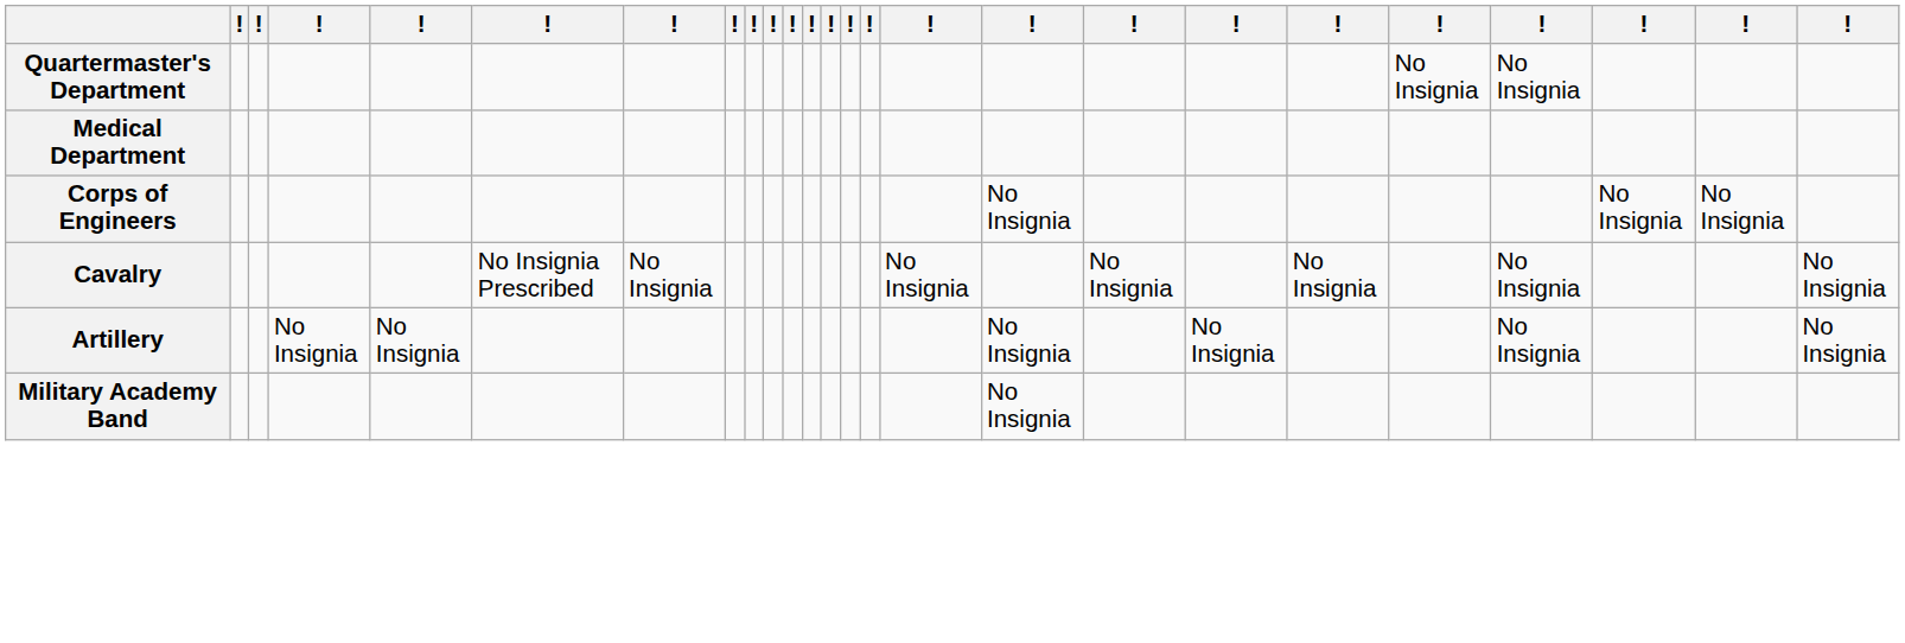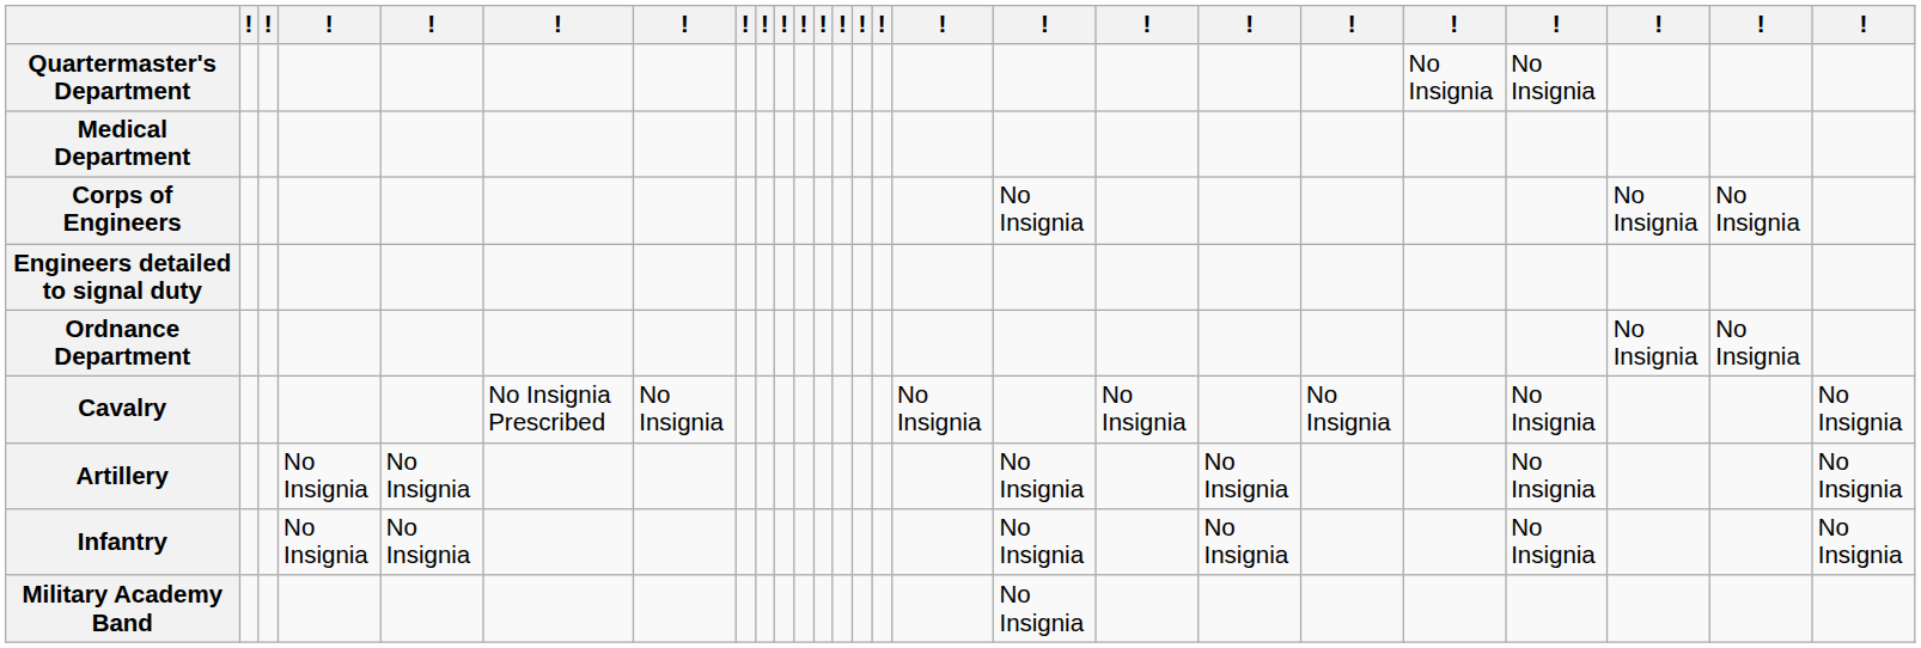+ row: Engineers detailed to signal duty
+ row: Ordnance Department | No Insignia | No Insignia
+ row: Infantry | No Insignia | No Insignia | No Insignia | No Insignia | No Insignia | No Insignia
